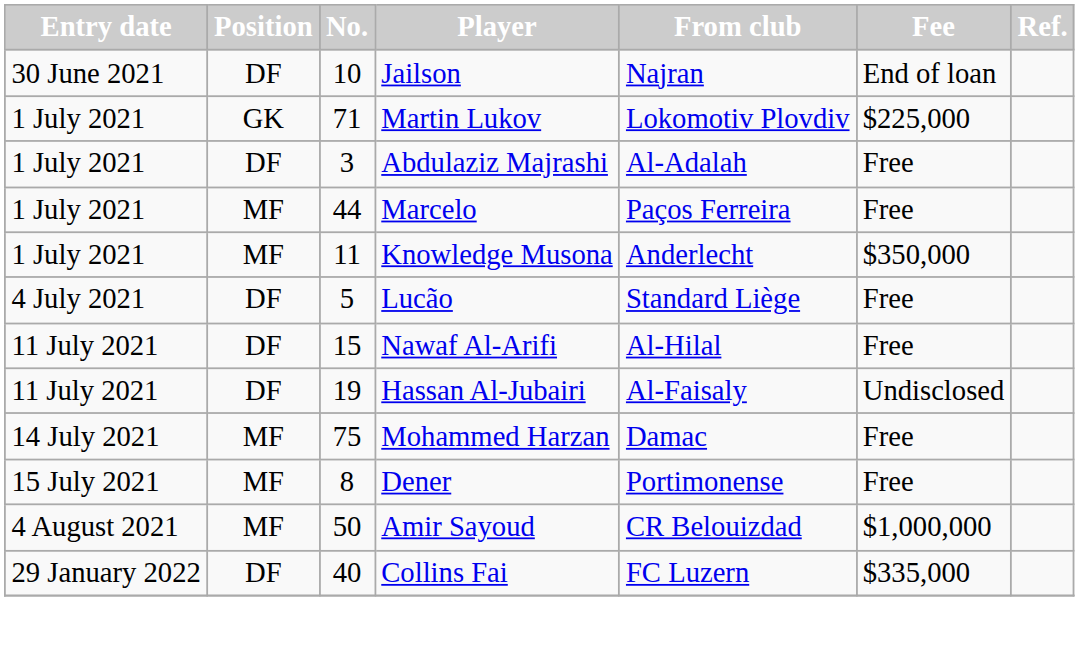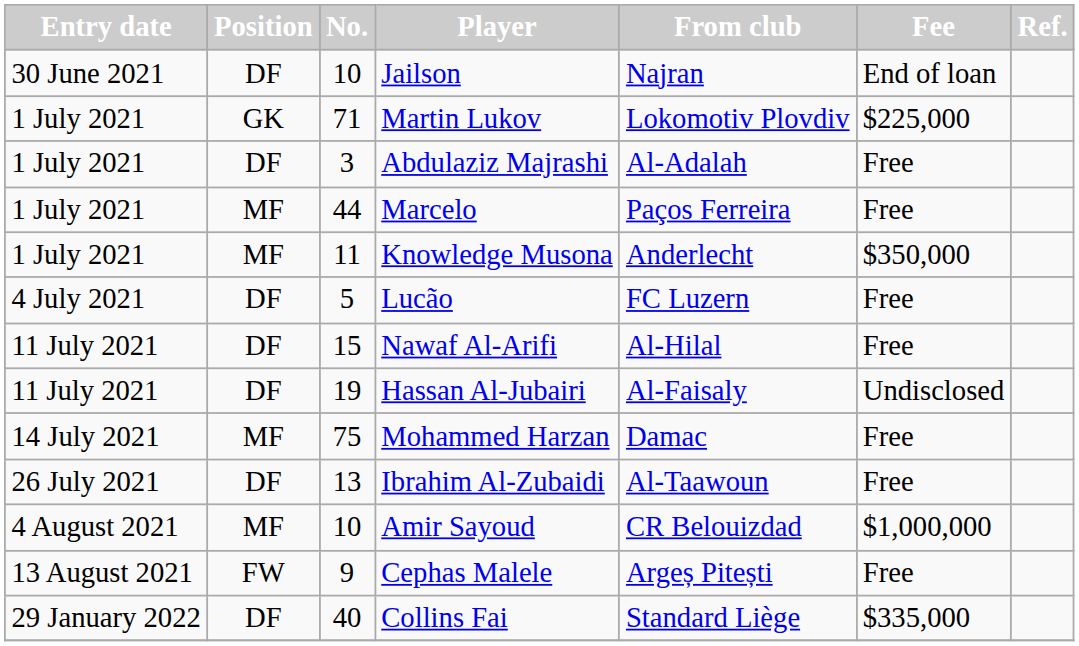Lucão | From club: Standard Liège -> FC Luzern
- row: 15 July 2021 | MF | 8 | Dener | Portimonense | Free
+ row: 26 July 2021 | DF | 13 | Ibrahim Al-Zubaidi | Al-Taawoun | Free
Amir Sayoud | No.: 50 -> 10
+ row: 13 August 2021 | FW | 9 | Cephas Malele | Argeș Pitești | Free
Collins Fai | From club: FC Luzern -> Standard Liège
